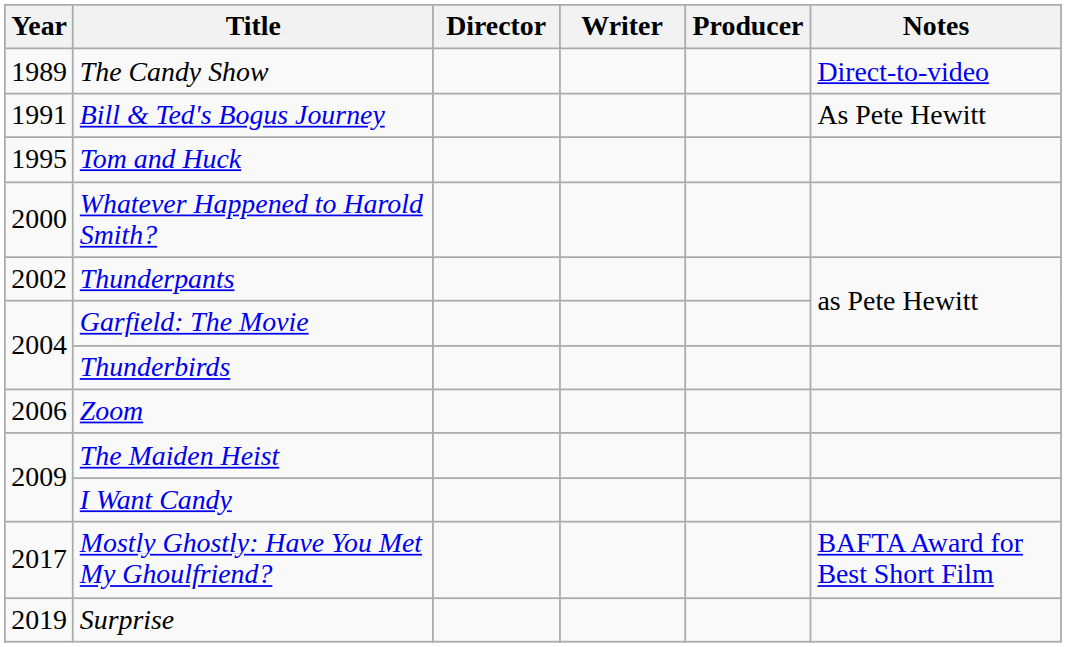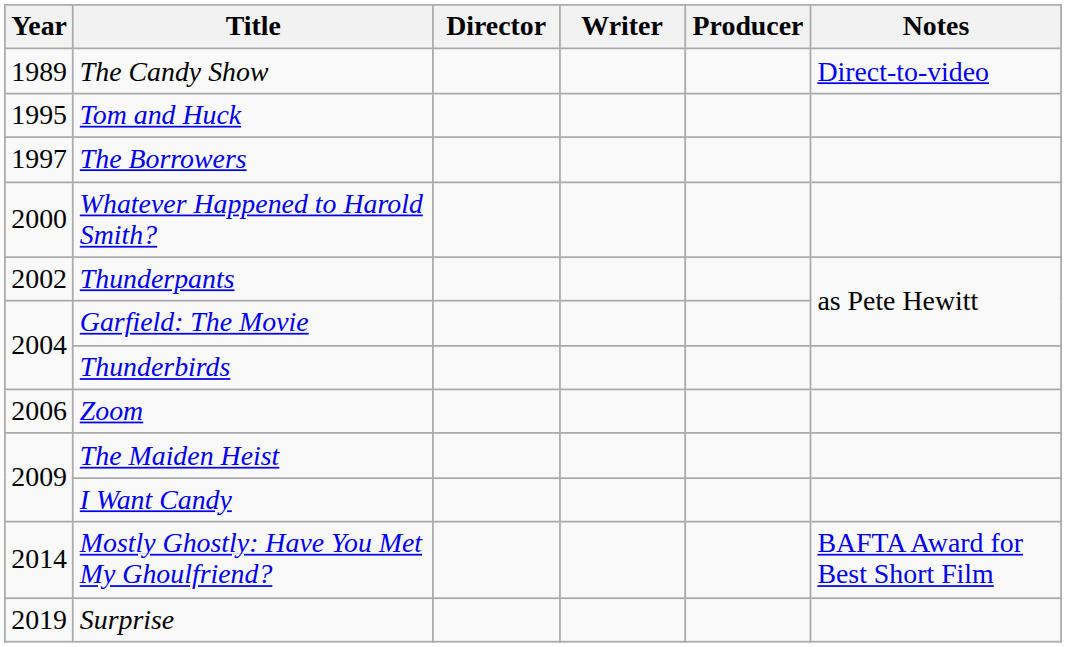- row: 1991 | Bill & Ted's Bogus Journey | As Pete Hewitt
+ row: 1997 | The Borrowers
Mostly Ghostly: Have You Met My Ghoulfriend? | Year: 2017 -> 2014
